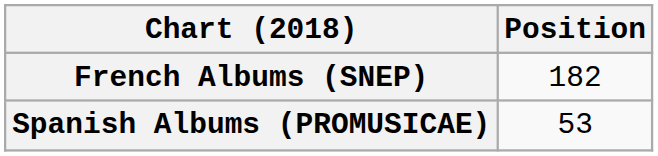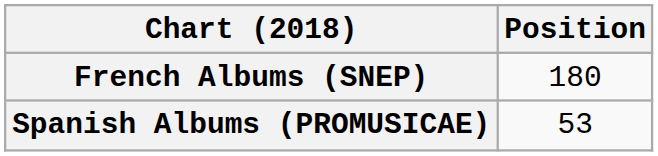French Albums (SNEP) | Position: 182 -> 180
